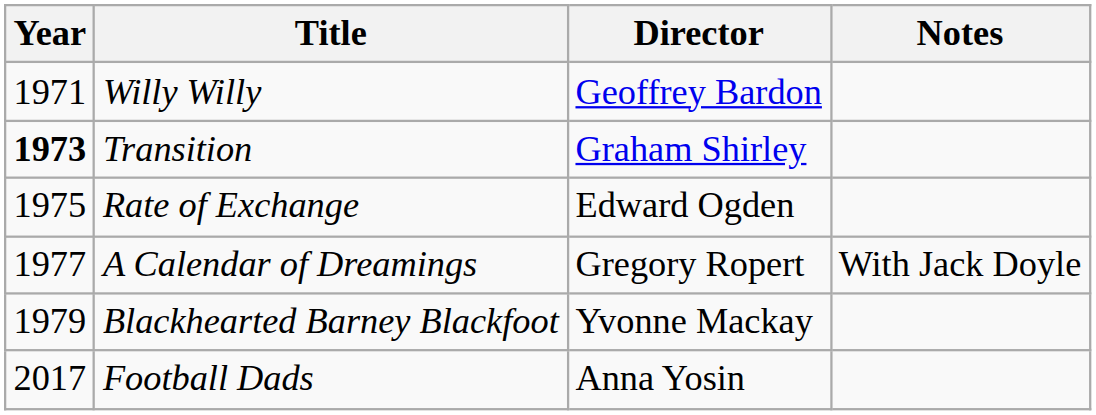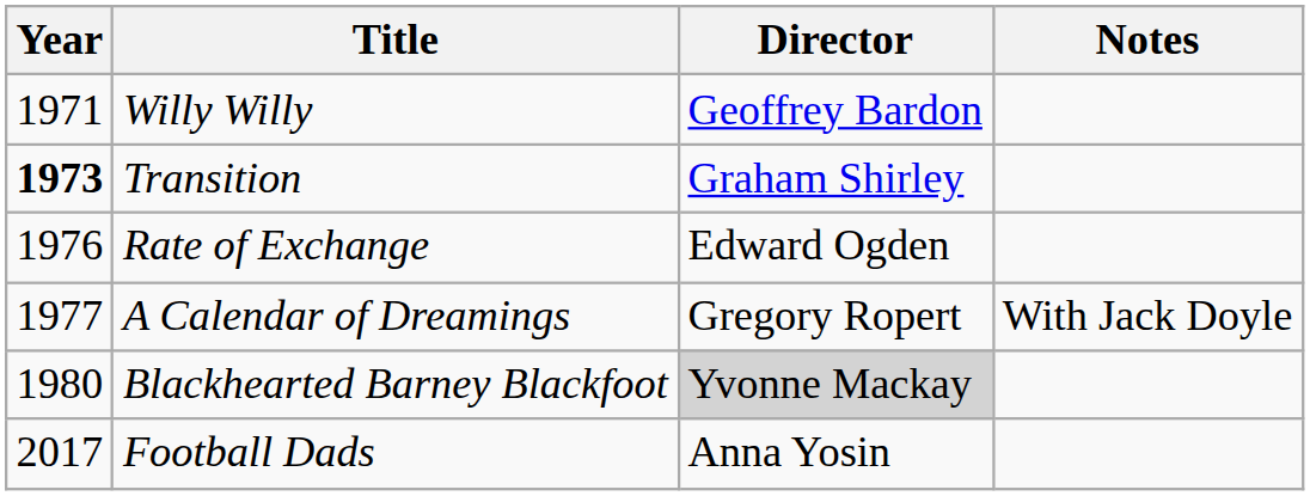Rate of Exchange | Year: 1975 -> 1976
Blackhearted Barney Blackfoot | Year: 1979 -> 1980
Blackhearted Barney Blackfoot | Director: no background -> lightgrey background
